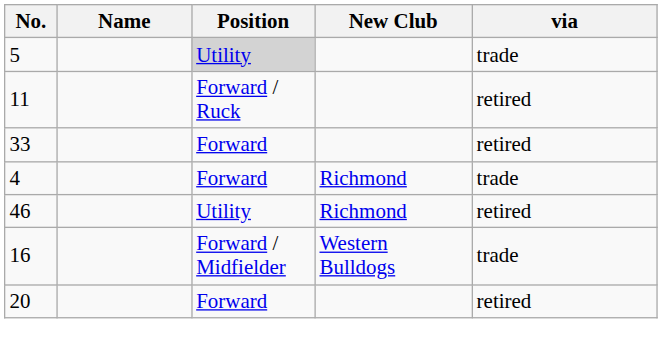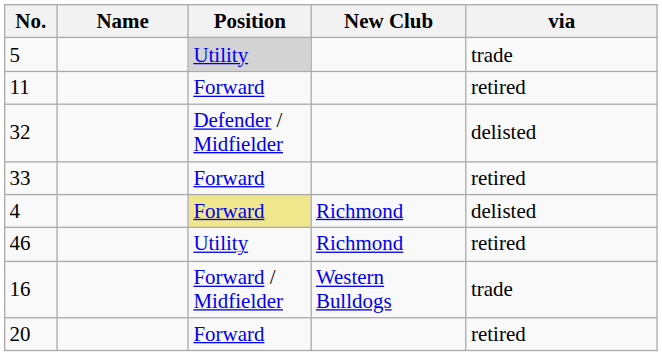11 | Position: Forward / Ruck -> Forward
+ row: 32 | Defender / Midfielder | delisted
4 | Position: no background -> khaki background
4 | via: trade -> delisted
